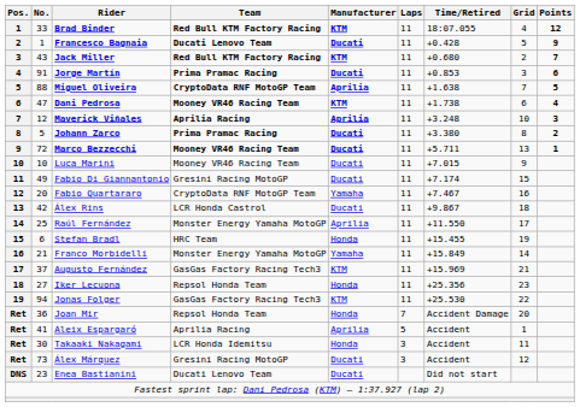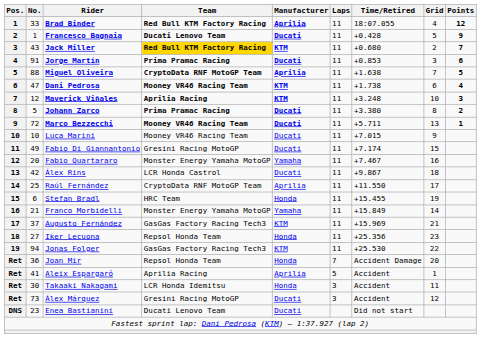Brad Binder | Manufacturer: KTM -> Aprilia
Jack Miller | Team: no background -> gold background
Maverick Viñales | Manufacturer: Aprilia -> KTM
Fabio Quartararo | Team: CryptoData RNF MotoGP Team -> Monster Energy Yamaha MotoGP
Raúl Fernández | Team: Monster Energy Yamaha MotoGP -> CryptoData RNF MotoGP Team
